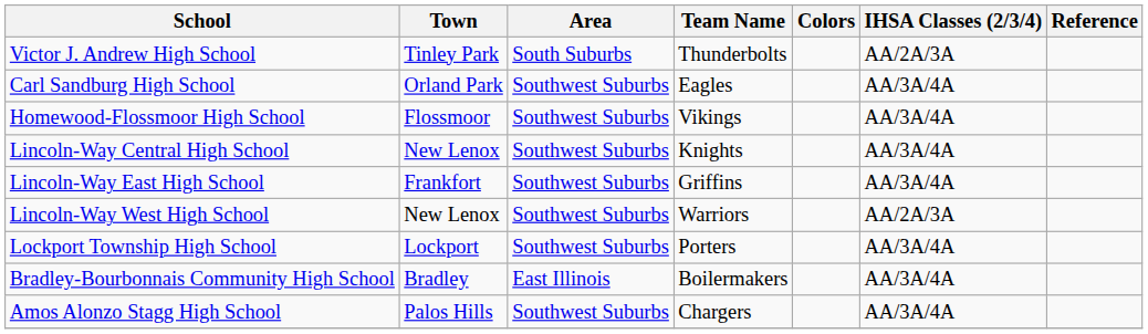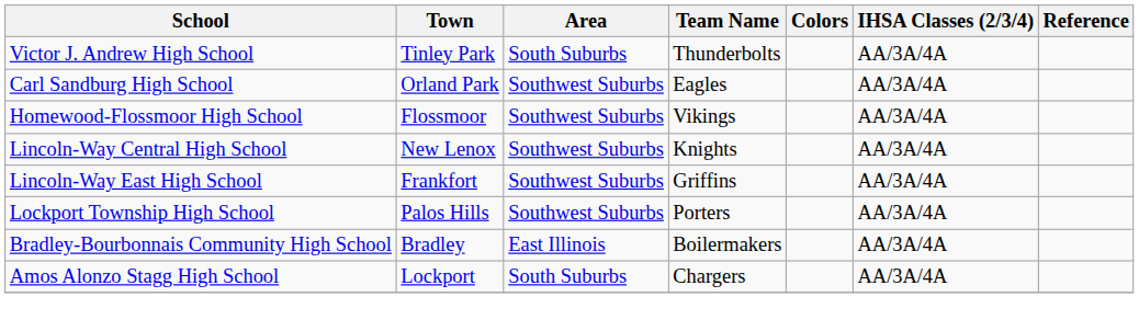Victor J. Andrew High School | IHSA Classes (2/3/4): AA/2A/3A -> AA/3A/4A
- row: Lincoln-Way West High School | New Lenox | Southwest Suburbs | Warriors | AA/2A/3A
Lockport Township High School | Town: Lockport -> Palos Hills
Amos Alonzo Stagg High School | Town: Palos Hills -> Lockport
Amos Alonzo Stagg High School | Area: Southwest Suburbs -> South Suburbs
